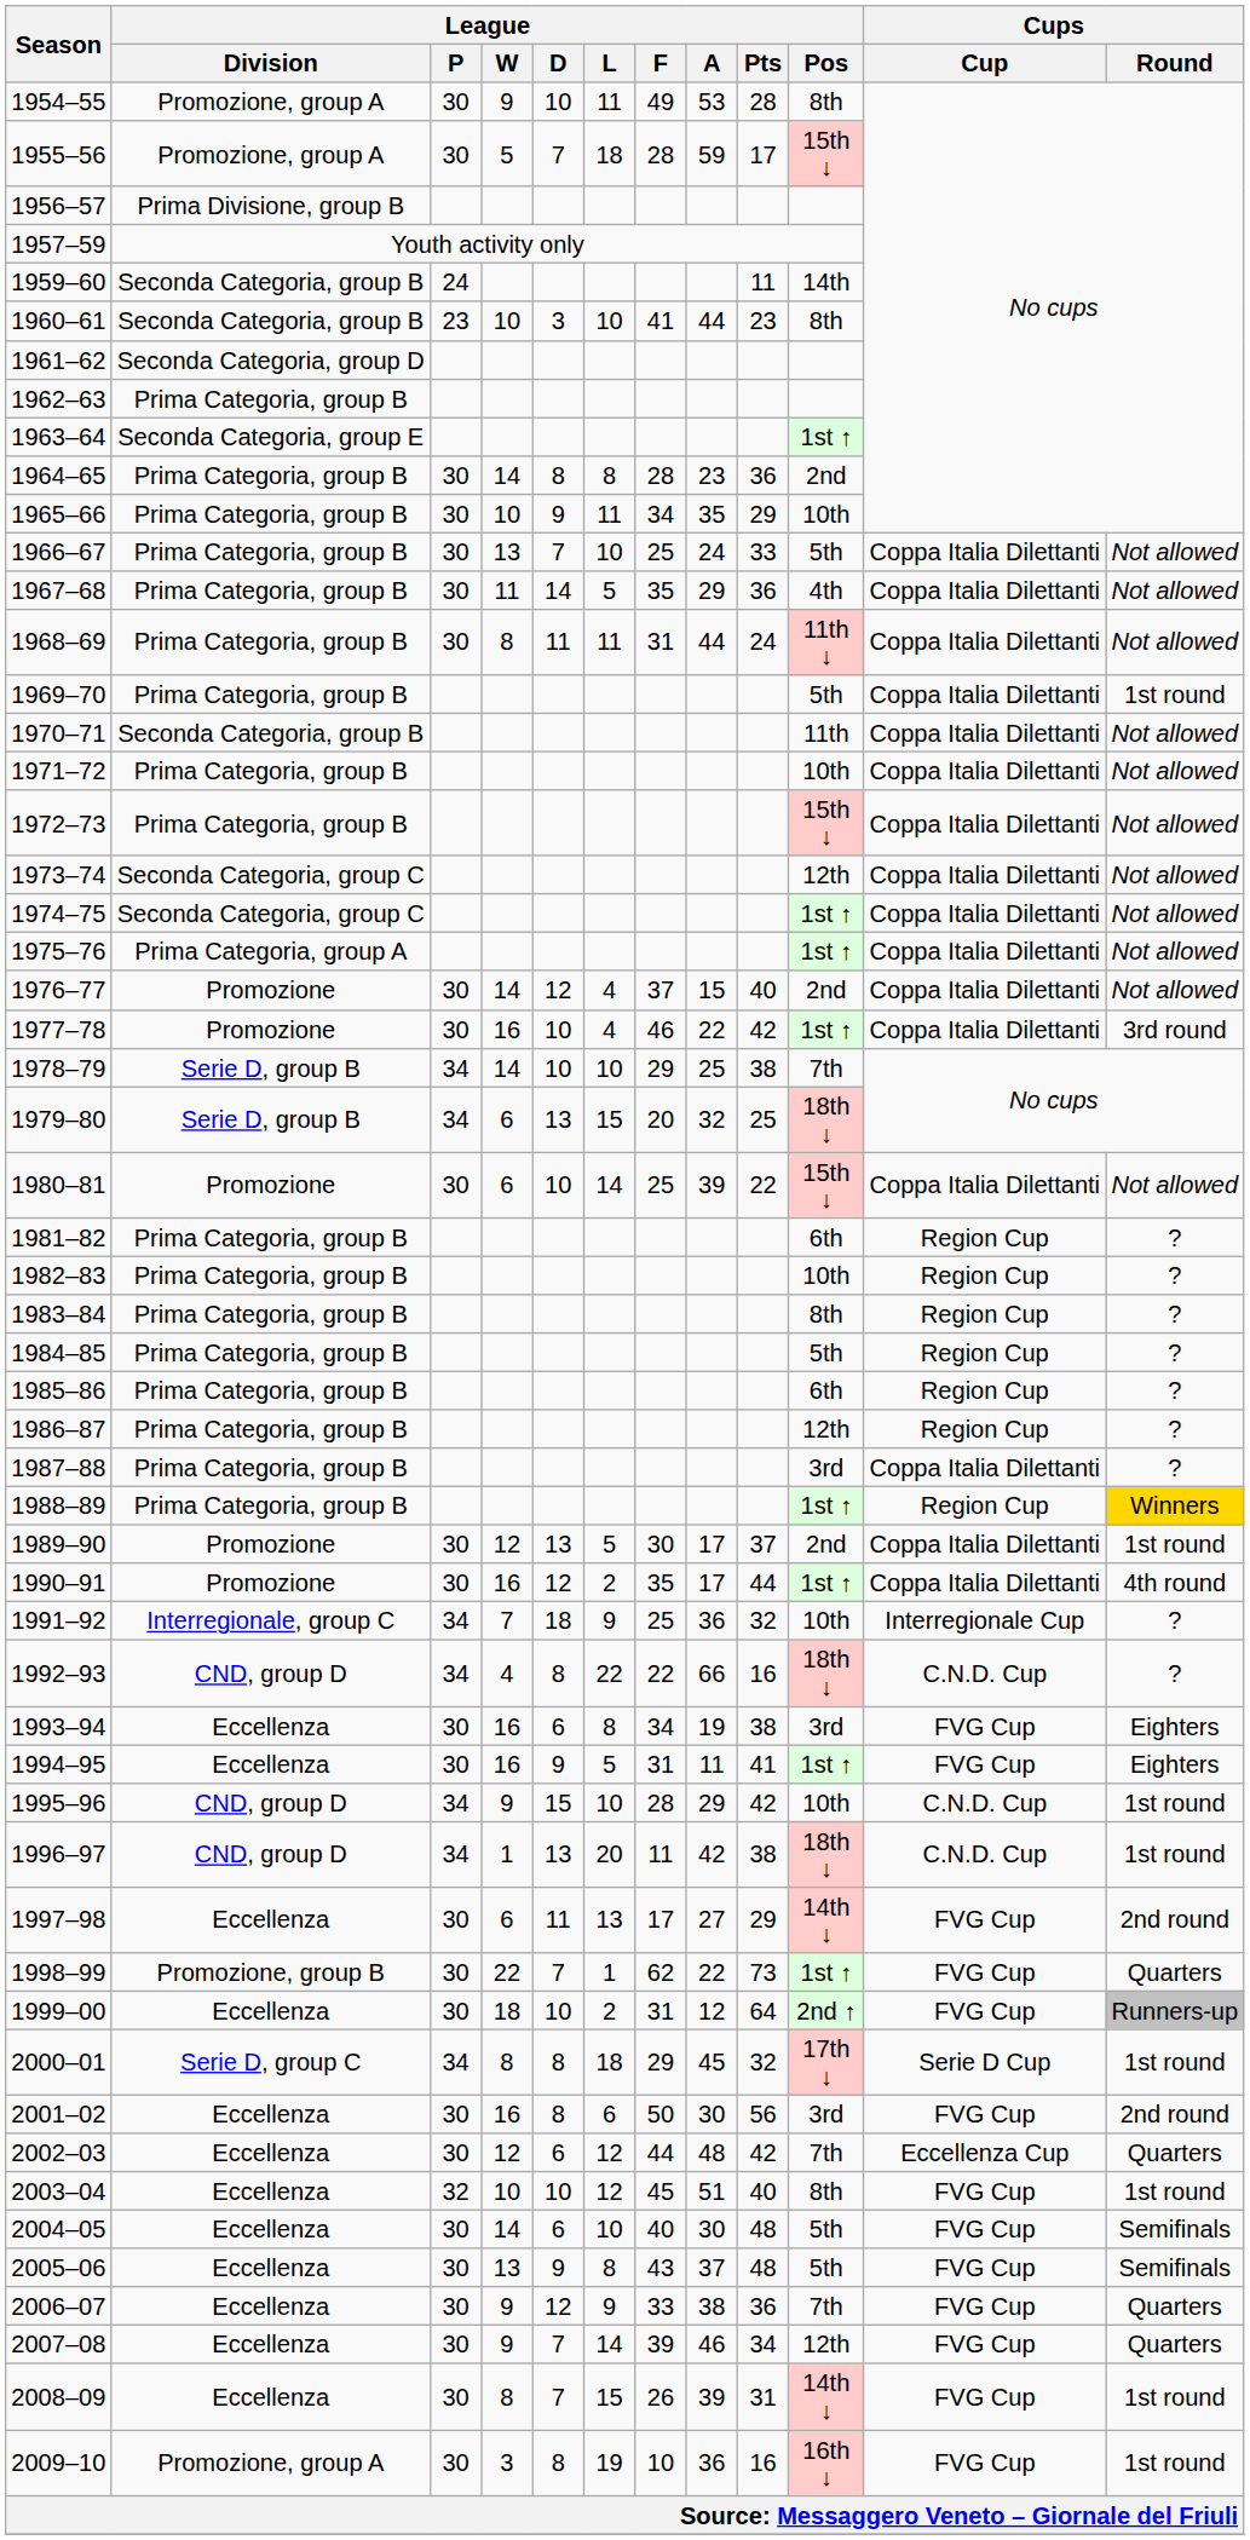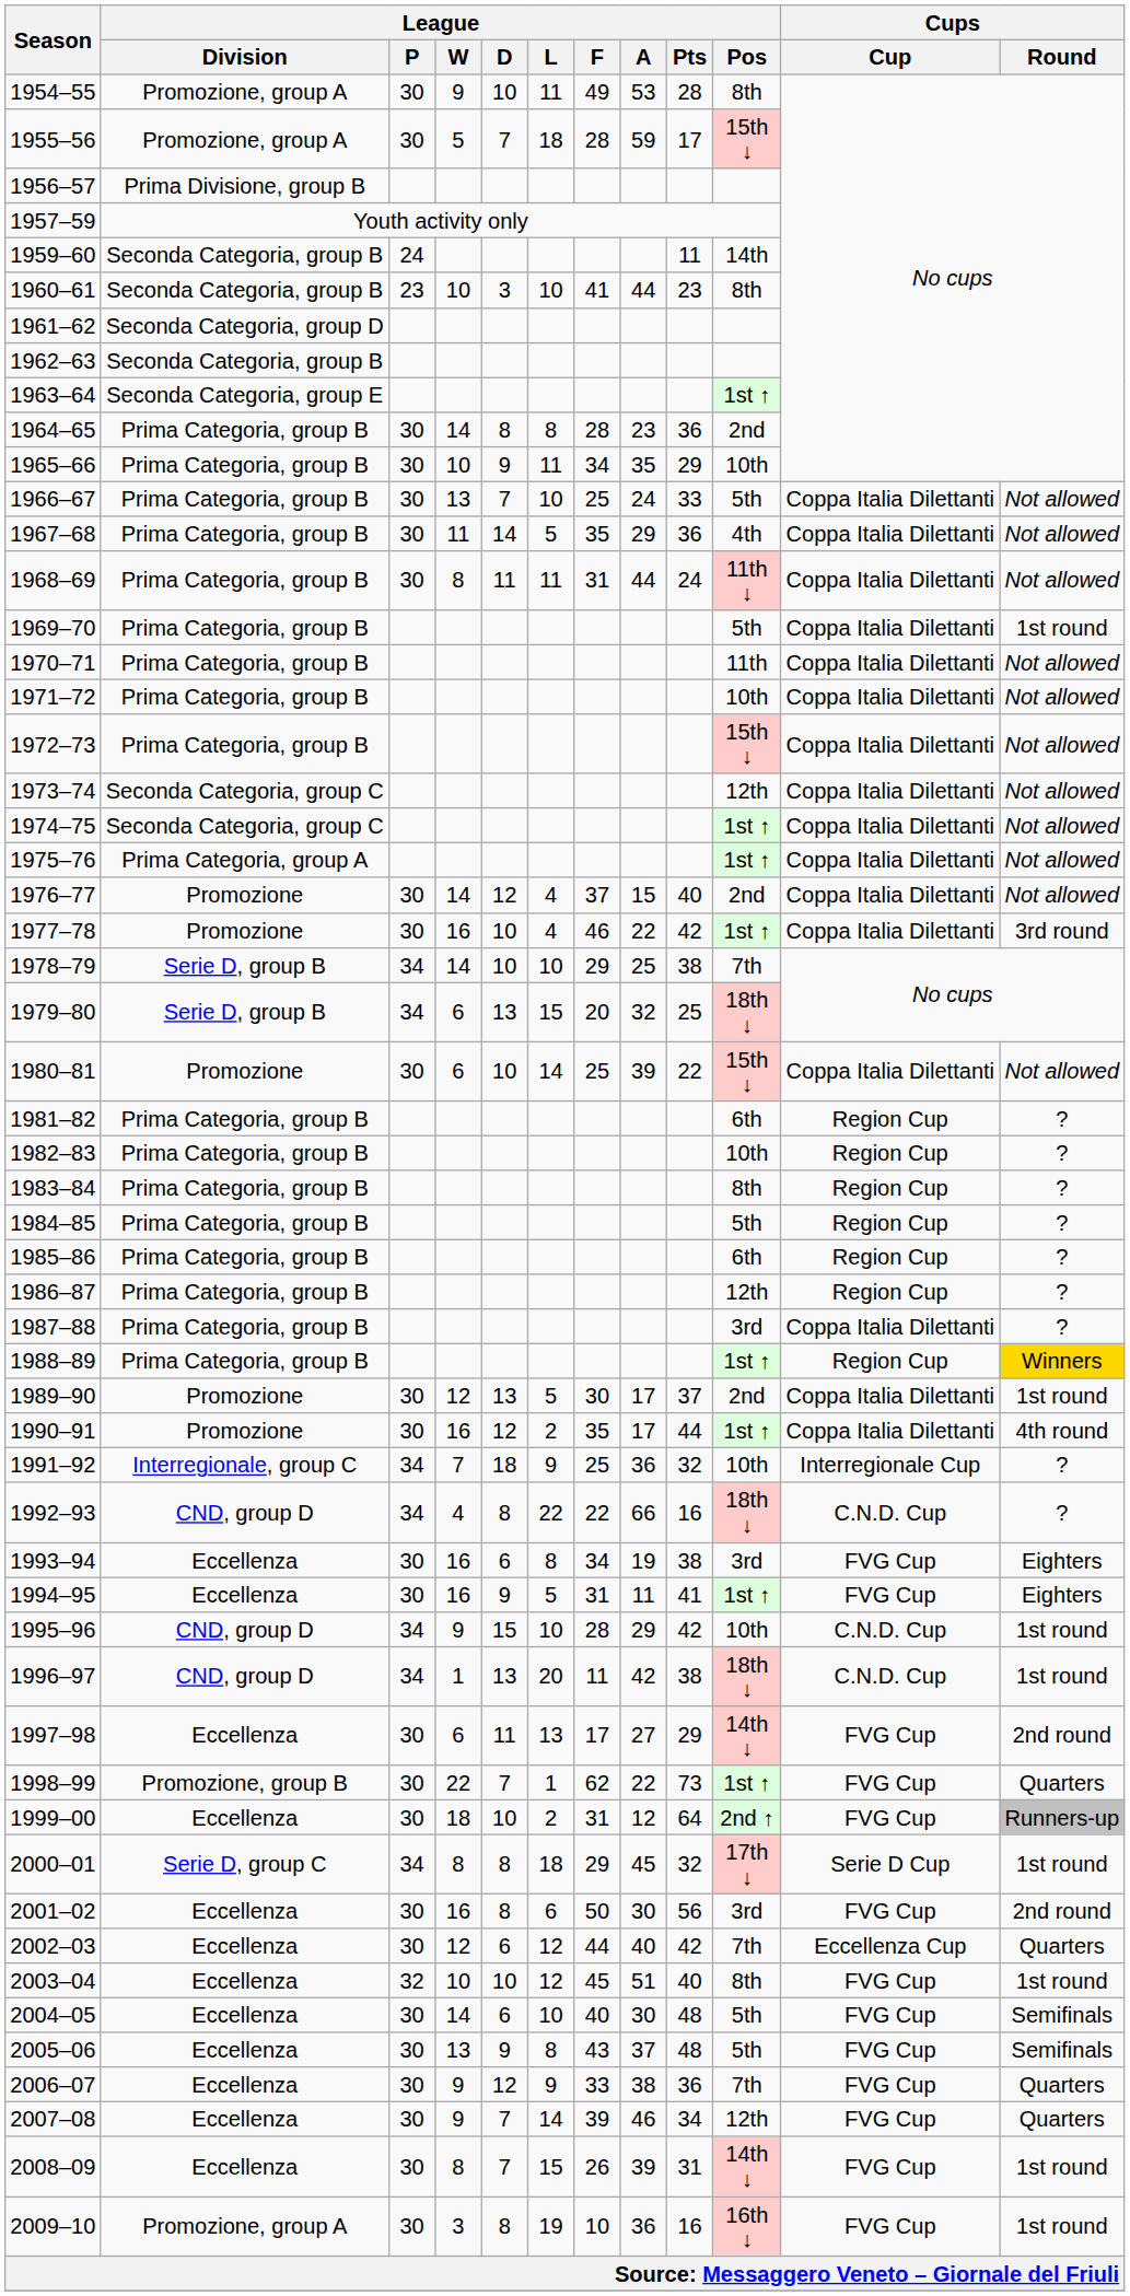1962–63 | League / Division: Prima Categoria, group B -> Seconda Categoria, group B
1970–71 | League / Division: Seconda Categoria, group B -> Prima Categoria, group B
2002–03 | League / A: 48 -> 40
